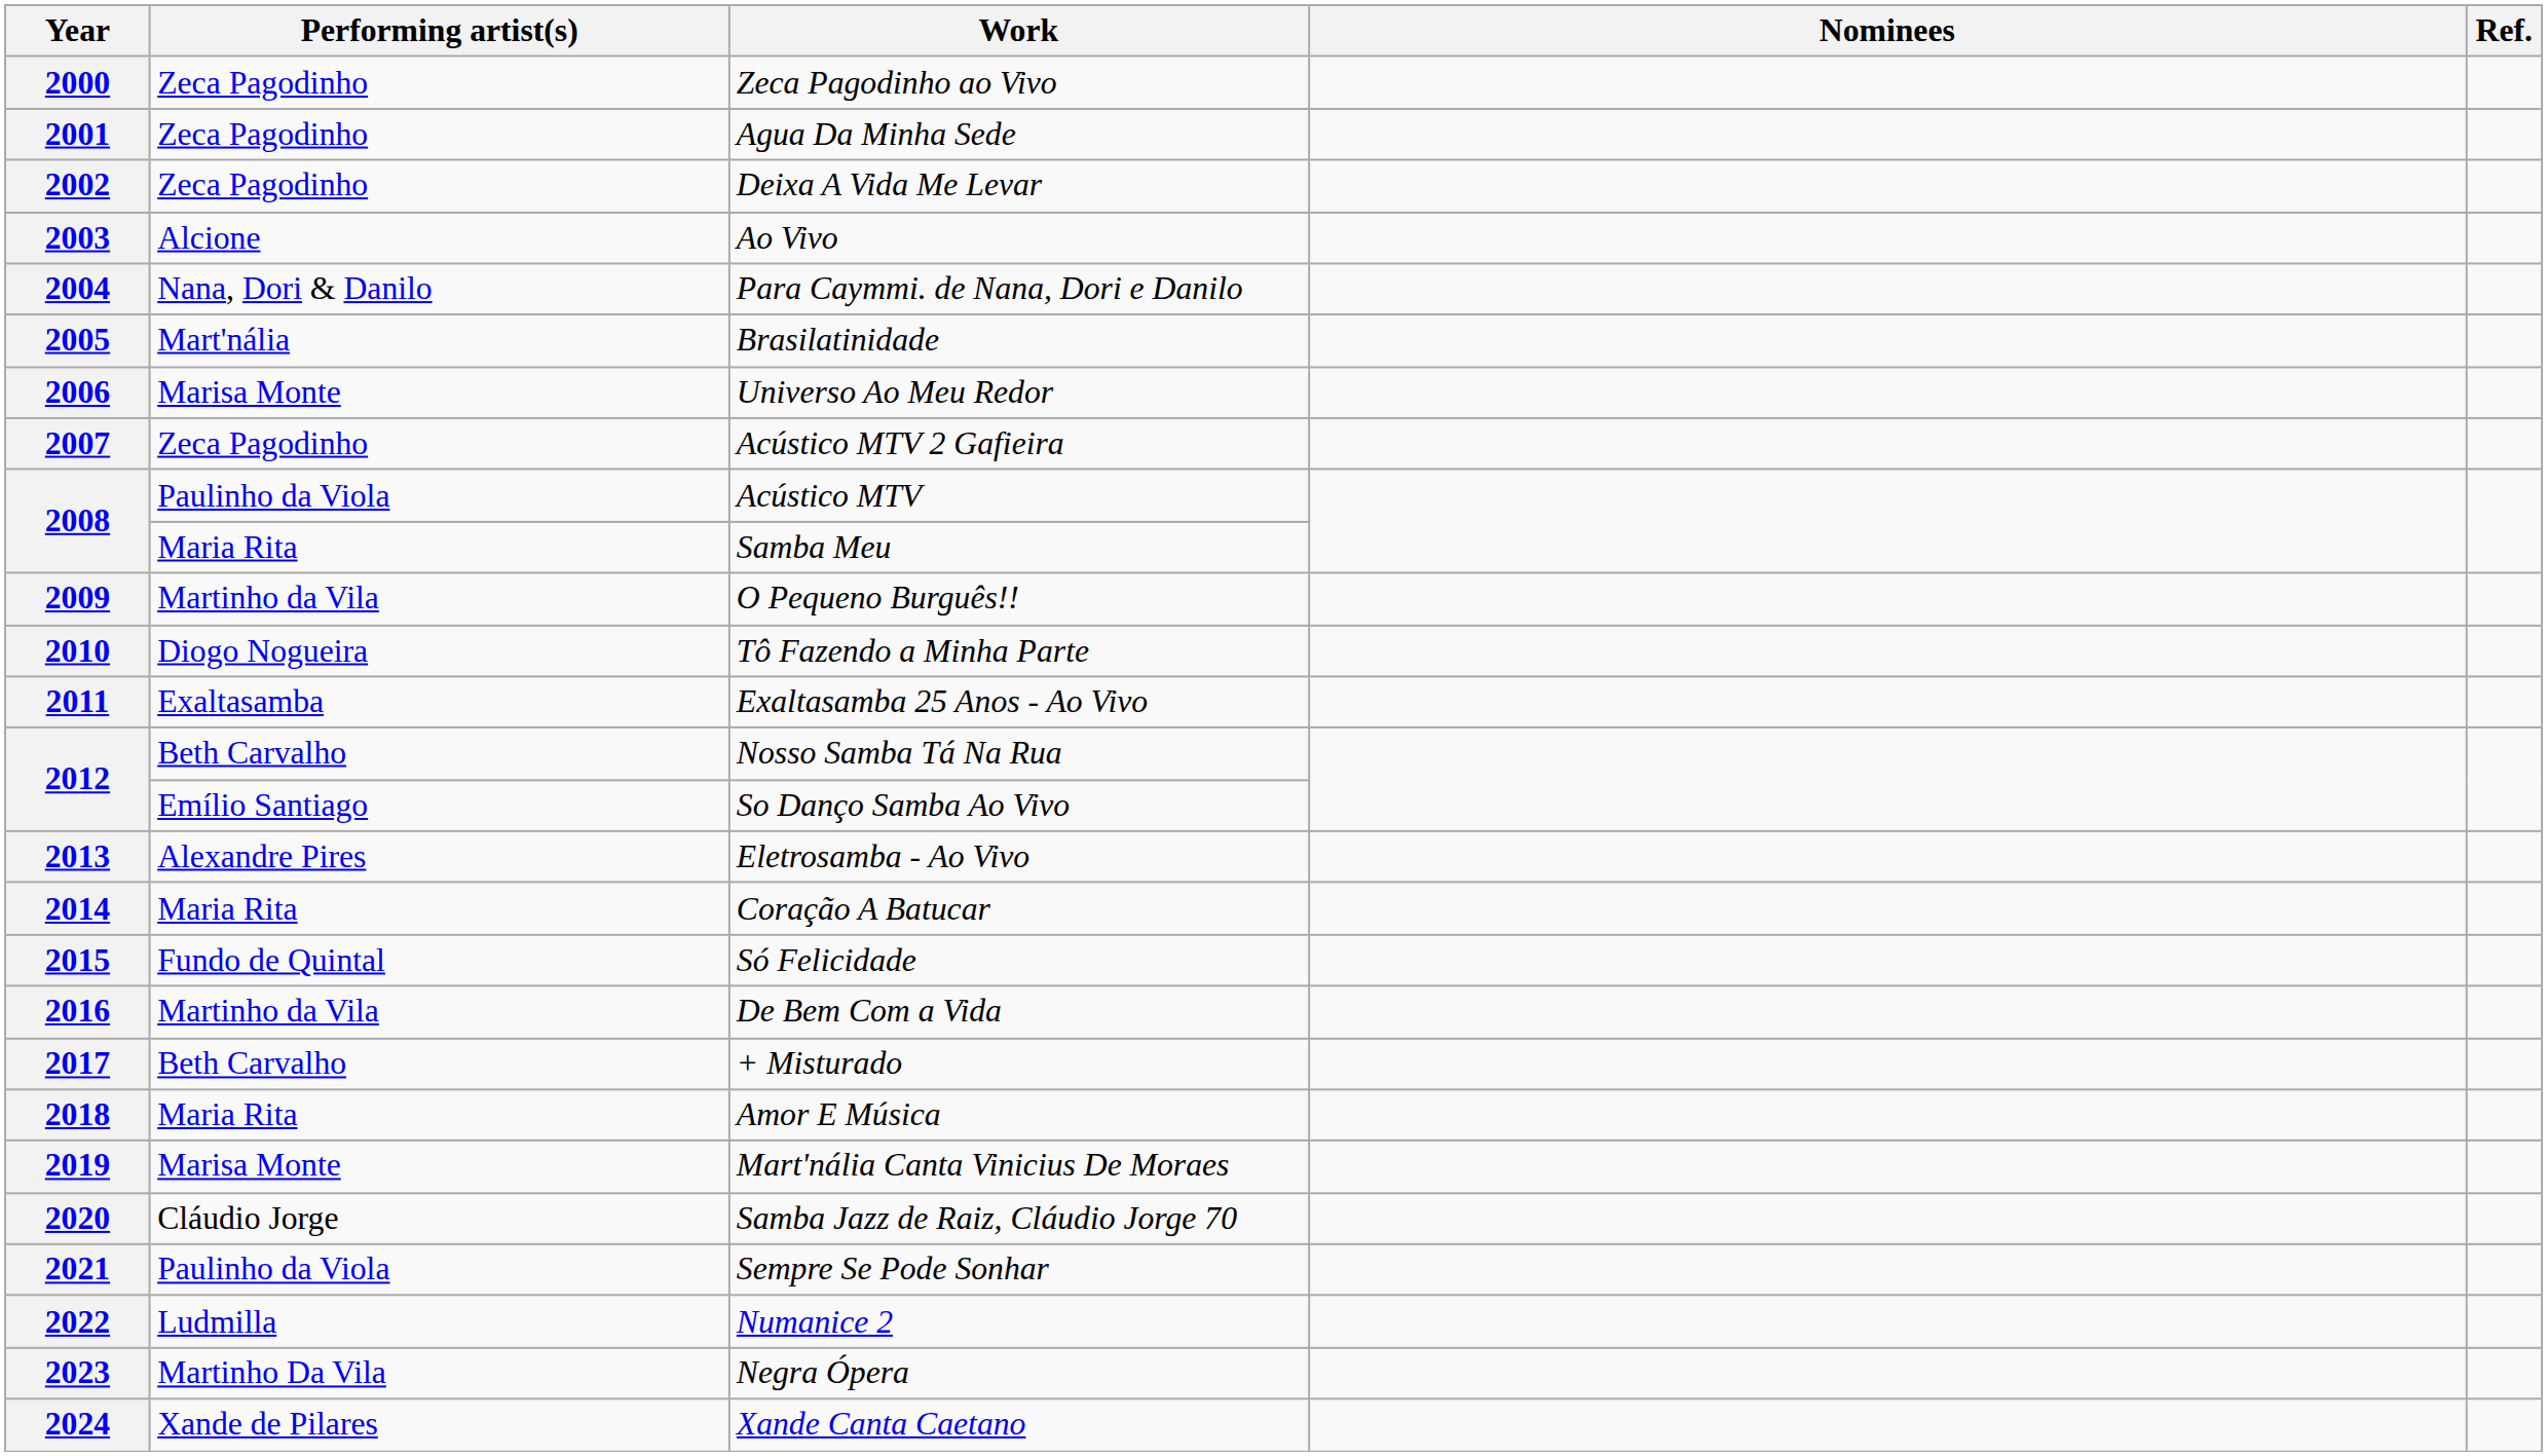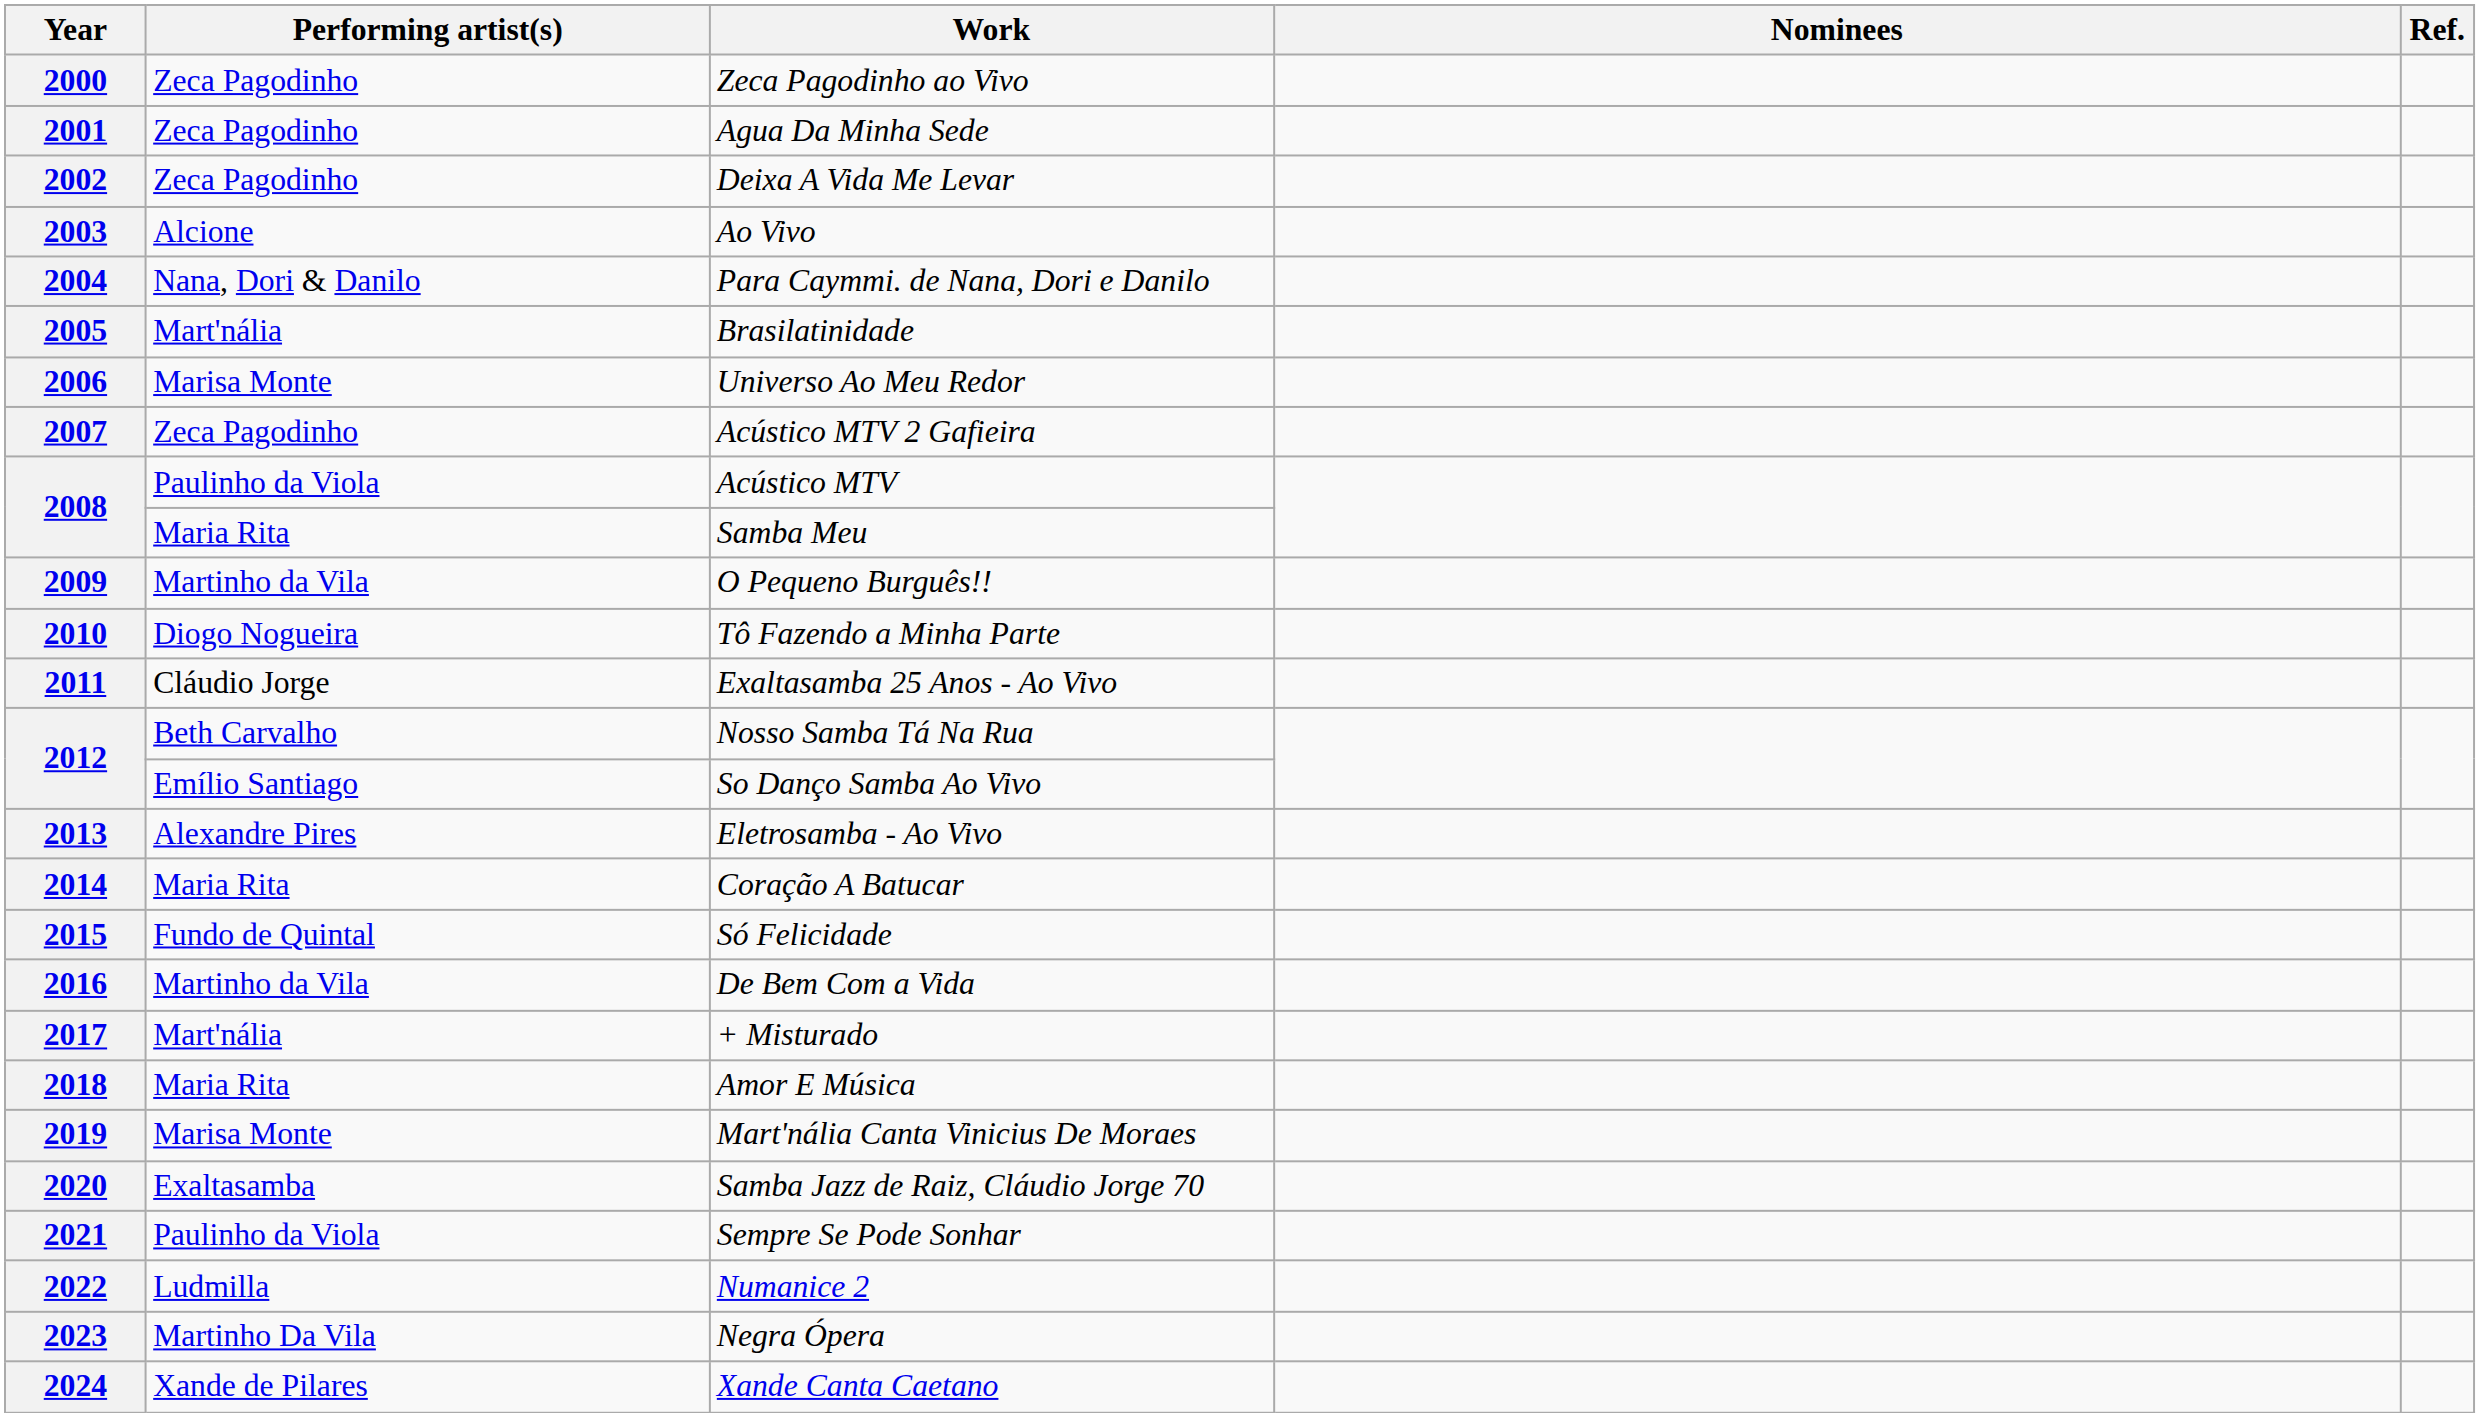2011 | Performing artist(s): Exaltasamba -> Cláudio Jorge
2017 | Performing artist(s): Beth Carvalho -> Mart'nália
2020 | Performing artist(s): Cláudio Jorge -> Exaltasamba
